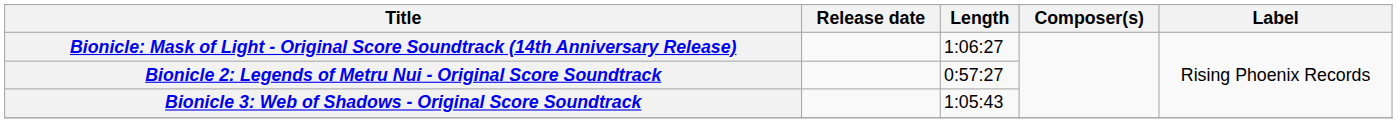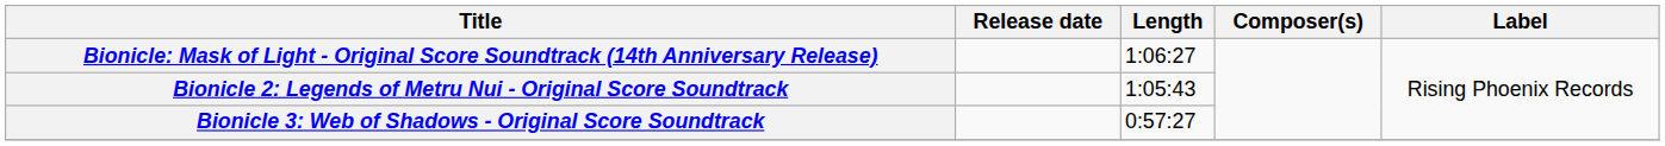Bionicle 2: Legends of Metru Nui - Original Score Soundtrack | Length: 0:57:27 -> 1:05:43
Bionicle 3: Web of Shadows - Original Score Soundtrack | Length: 1:05:43 -> 0:57:27
